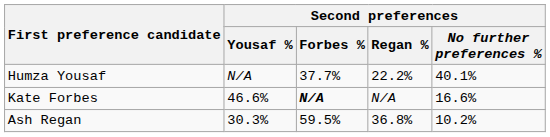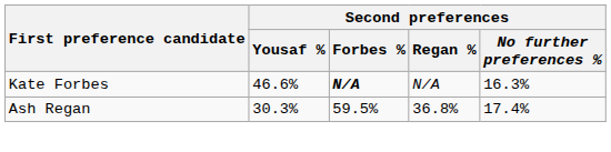- row: Humza Yousaf | N/A | 37.7% | 22.2% | 40.1%
Kate Forbes | Second preferences / No further preferences %: 16.6% -> 16.3%
Ash Regan | Second preferences / No further preferences %: 10.2% -> 17.4%
